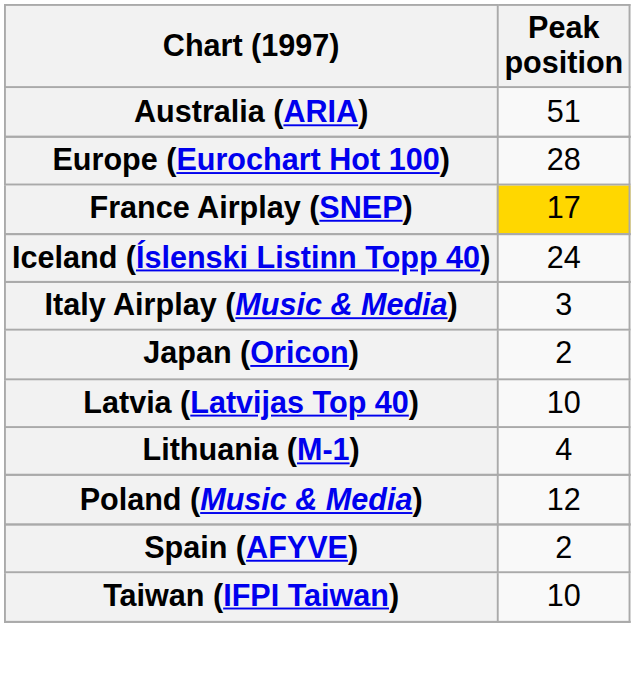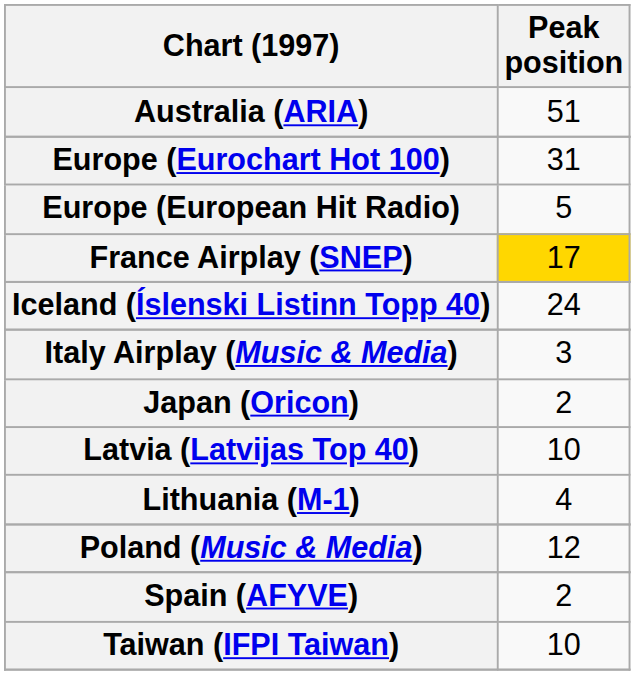Europe (Eurochart Hot 100) | Peak position: 28 -> 31
+ row: Europe (European Hit Radio) | 5
